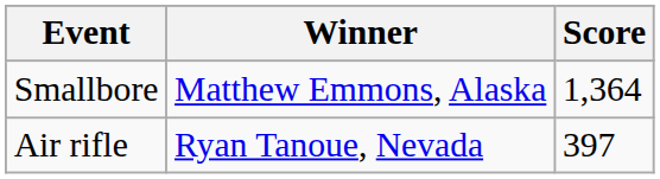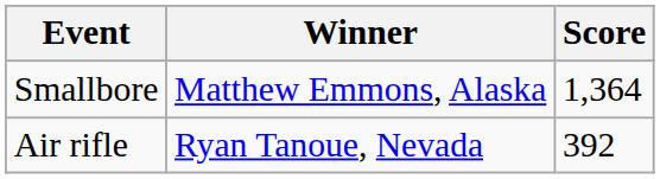Air rifle | Score: 397 -> 392
